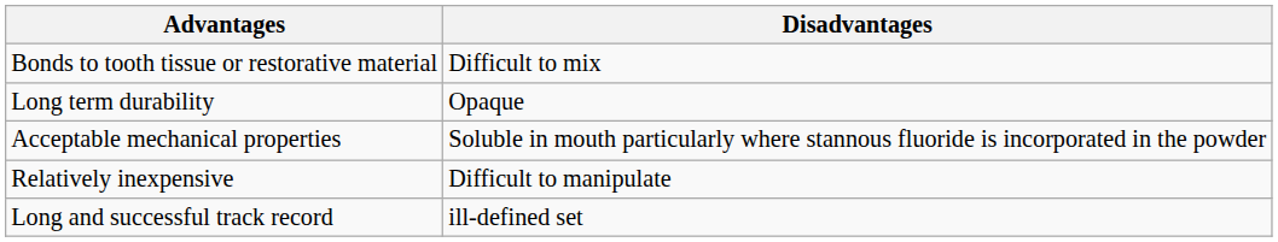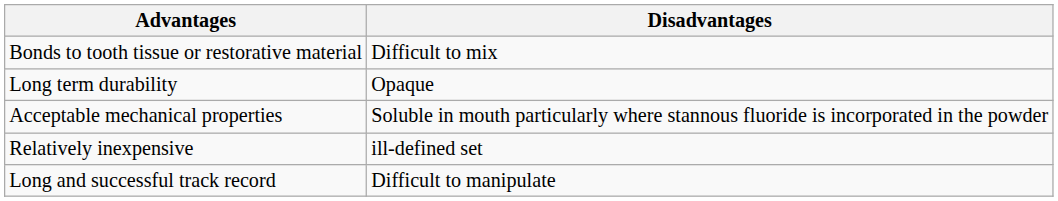Relatively inexpensive | Disadvantages: Difficult to manipulate -> ill-defined set
Long and successful track record | Disadvantages: ill-defined set -> Difficult to manipulate
